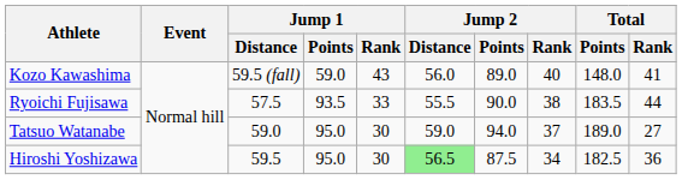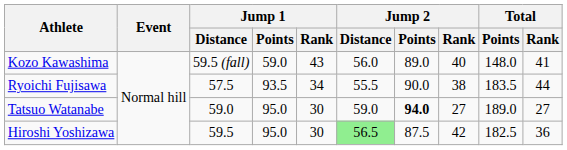Ryoichi Fujisawa | Jump 1 / Rank: 33 -> 34
Tatsuo Watanabe | Jump 2 / Points: normal -> bold
Tatsuo Watanabe | Jump 2 / Rank: 37 -> 27
Hiroshi Yoshizawa | Jump 2 / Rank: 34 -> 42
